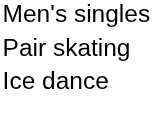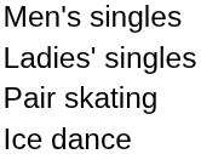+ row: Ladies' singles
